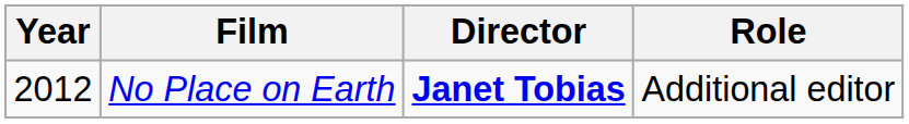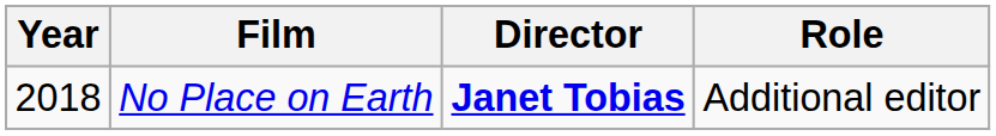No Place on Earth | Year: 2012 -> 2018
